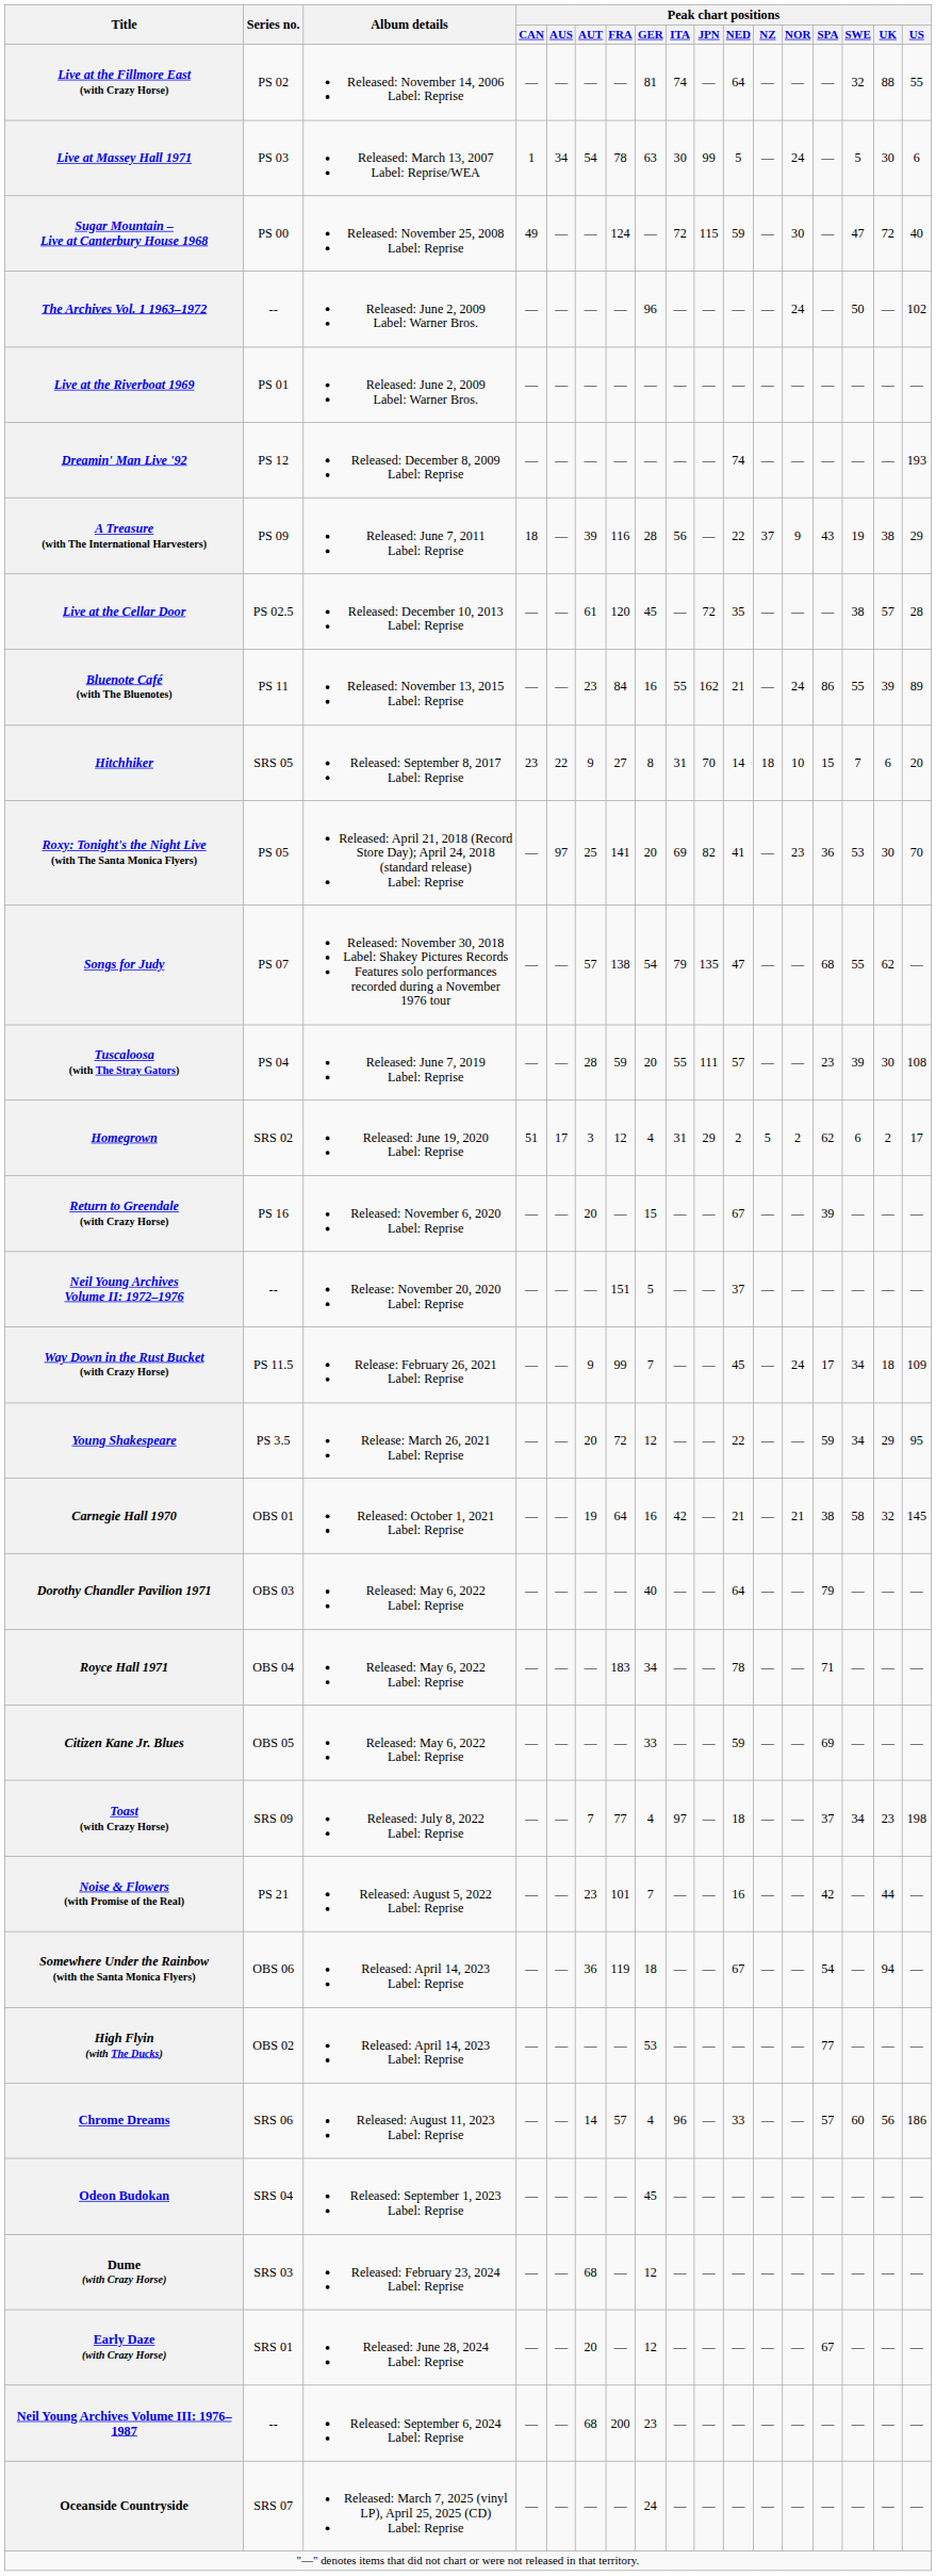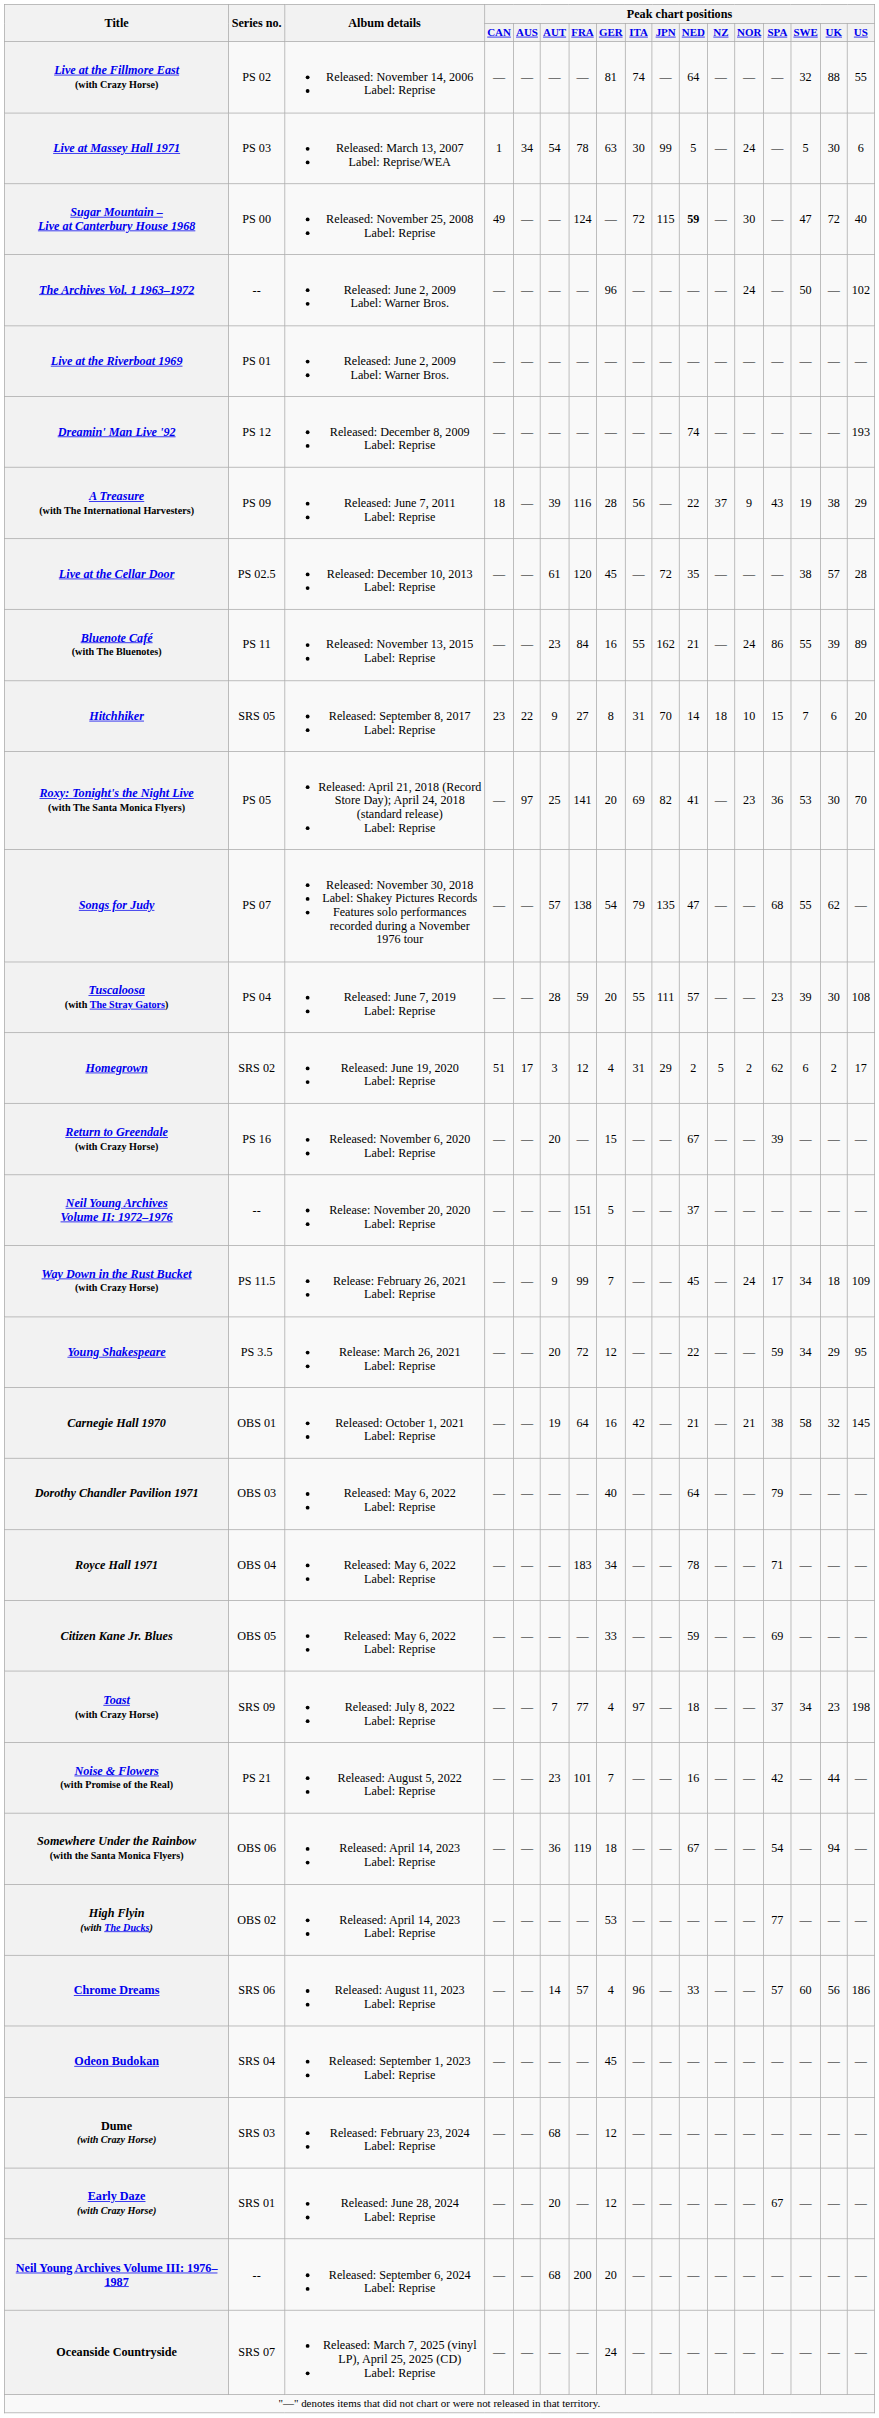Sugar Mountain – Live at Canterbury House 1968 | Peak chart positions / NED: normal -> bold
Neil Young Archives Volume III: 1976–1987 | Peak chart positions / GER: 23 -> 20
